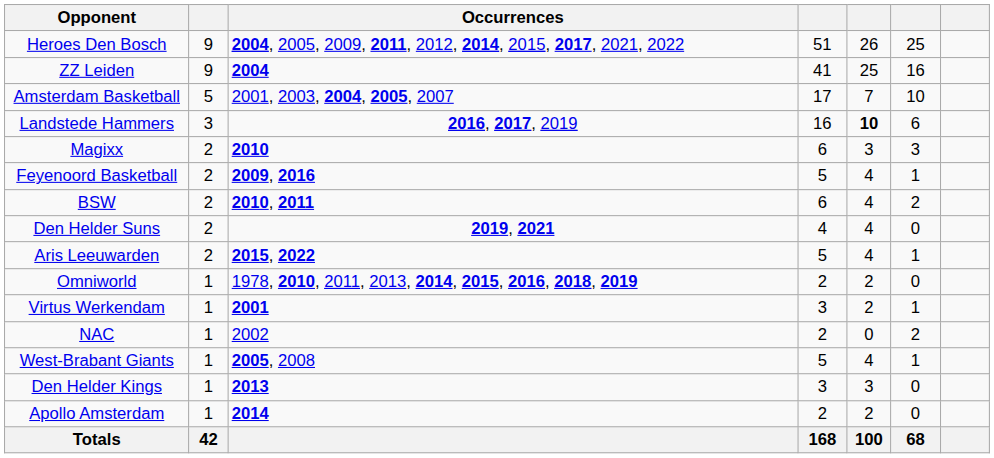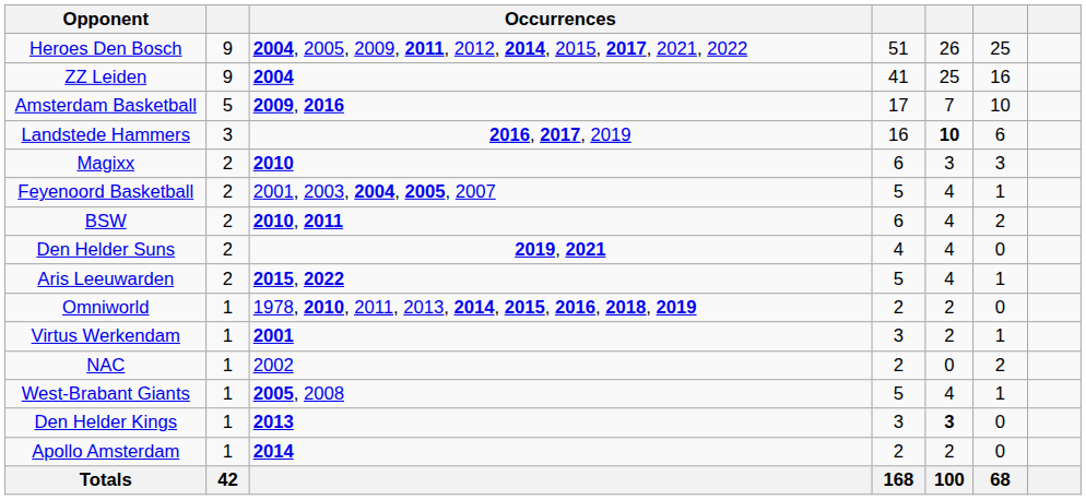Amsterdam Basketball | Occurrences: 2001, 2003, 2004, 2005, 2007 -> 2009, 2016
Feyenoord Basketball | Occurrences: 2009, 2016 -> 2001, 2003, 2004, 2005, 2007
Den Helder Kings | column 5: normal -> bold
